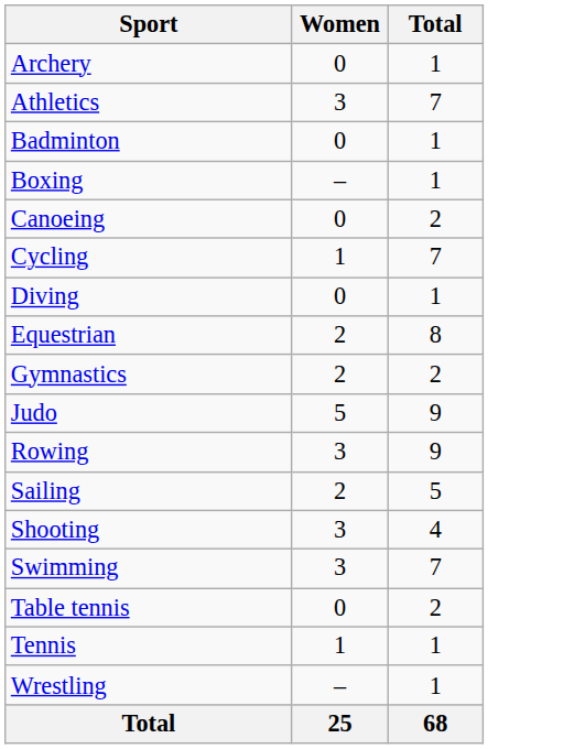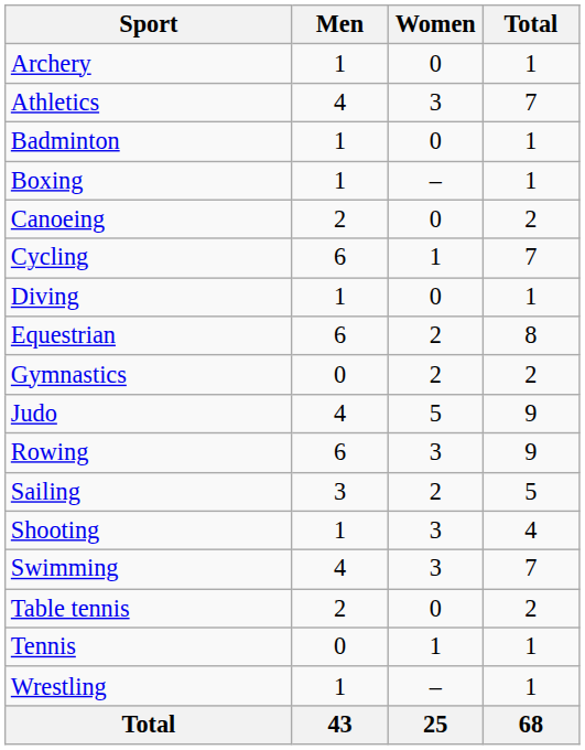+ column: Men | 1 | 4 | 1 | 1 | 2 | 6 | 1 | 6 | 0 | 4 | 6 | 3 | 1 | 4 | 2 | 0 | 1 | 43
